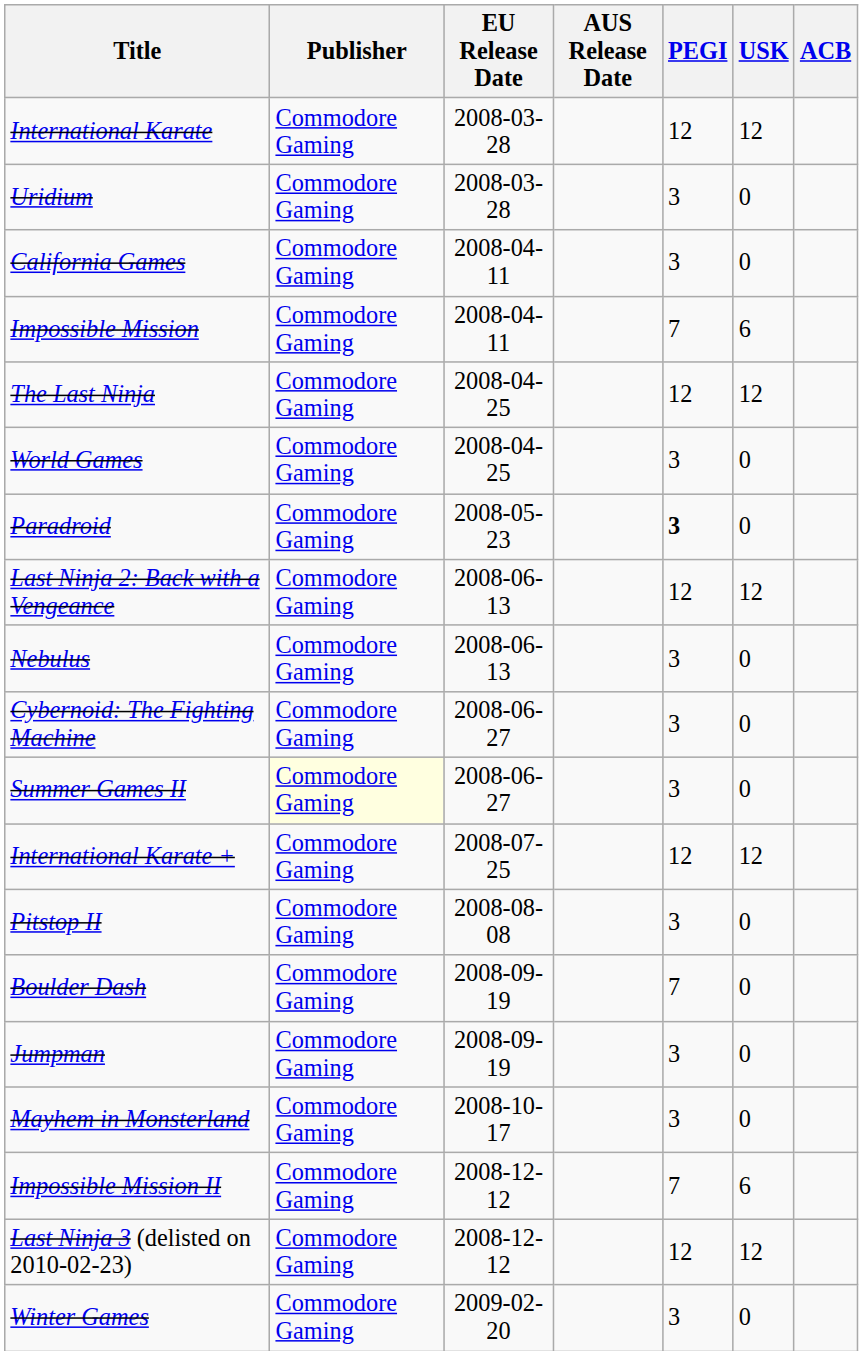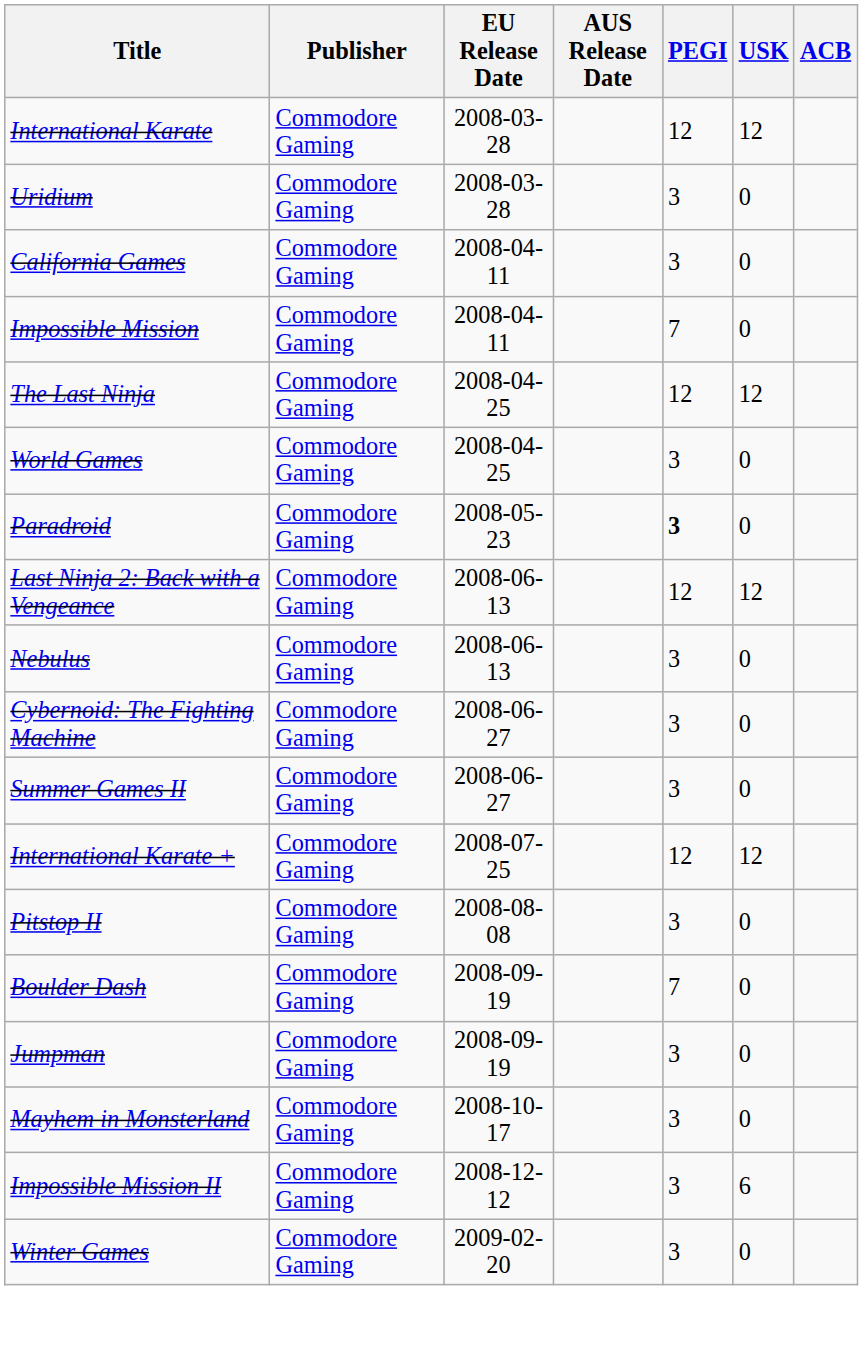Impossible Mission | USK: 6 -> 0
Summer Games II | Publisher: lightyellow background -> no background
Impossible Mission II | PEGI: 7 -> 3
- row: Last Ninja 3 (delisted on 2010-02-23) | Commodore Gaming | 2008-12-12 | 12 | 12
